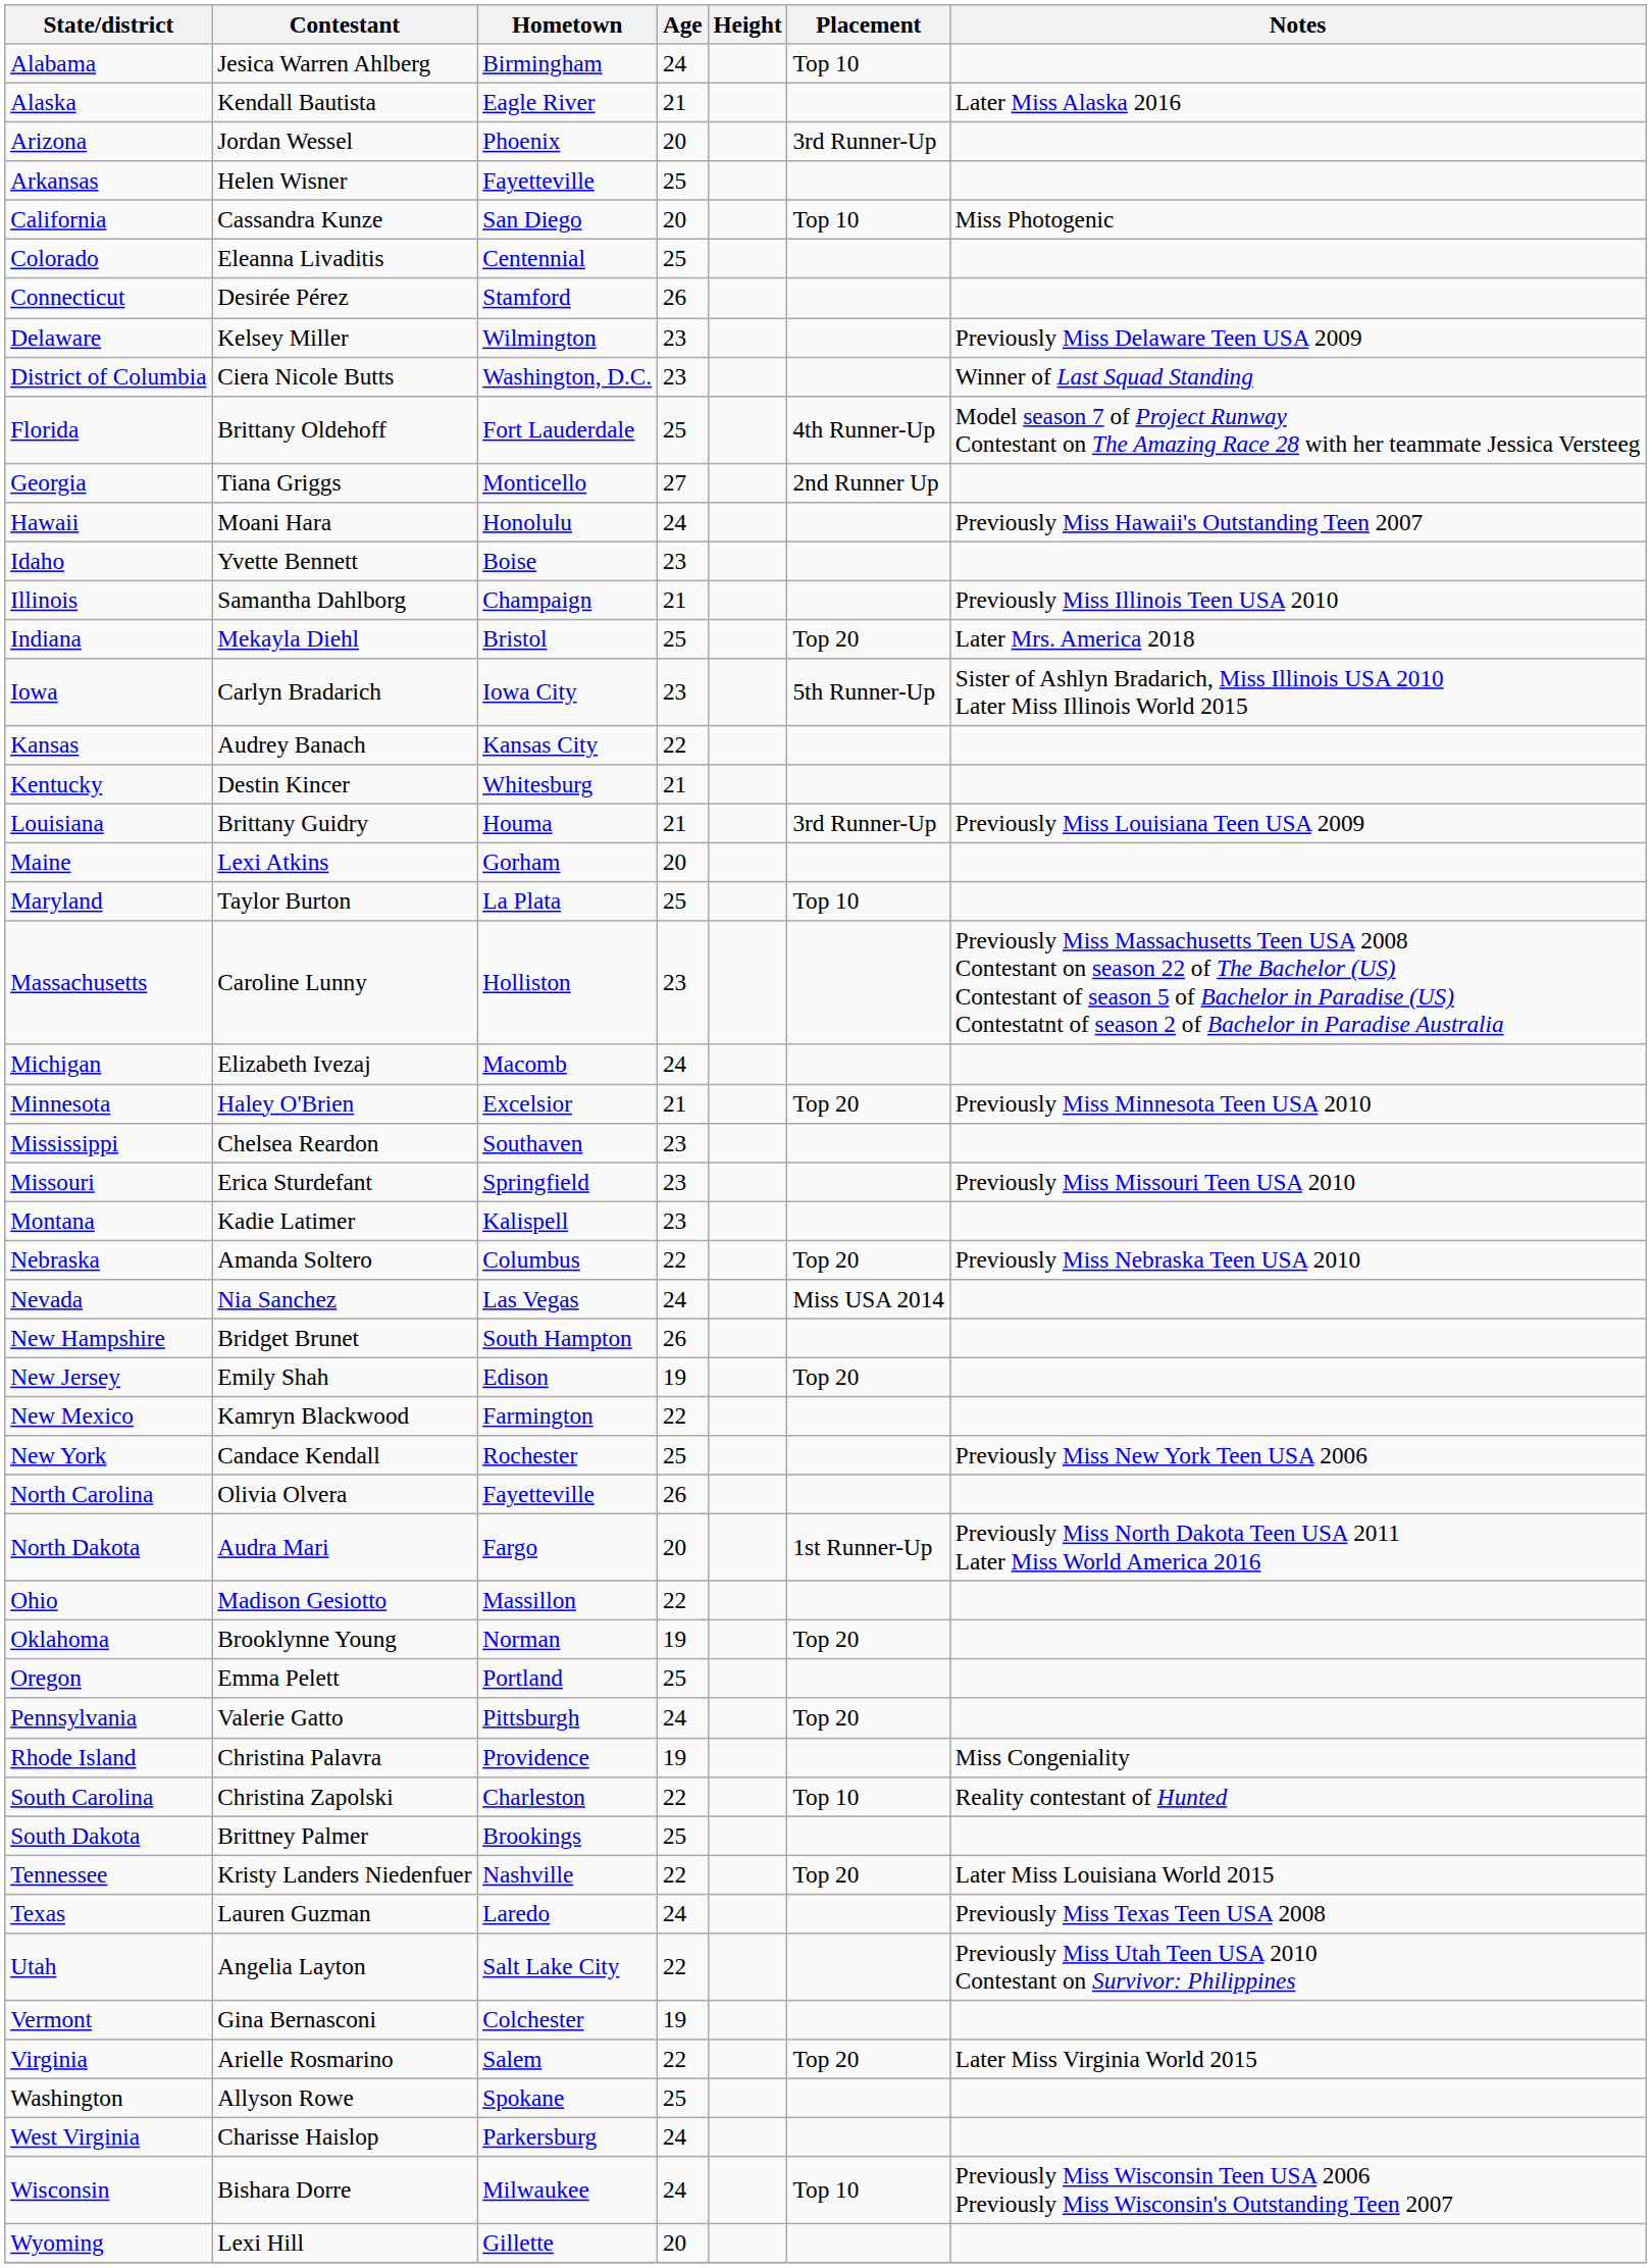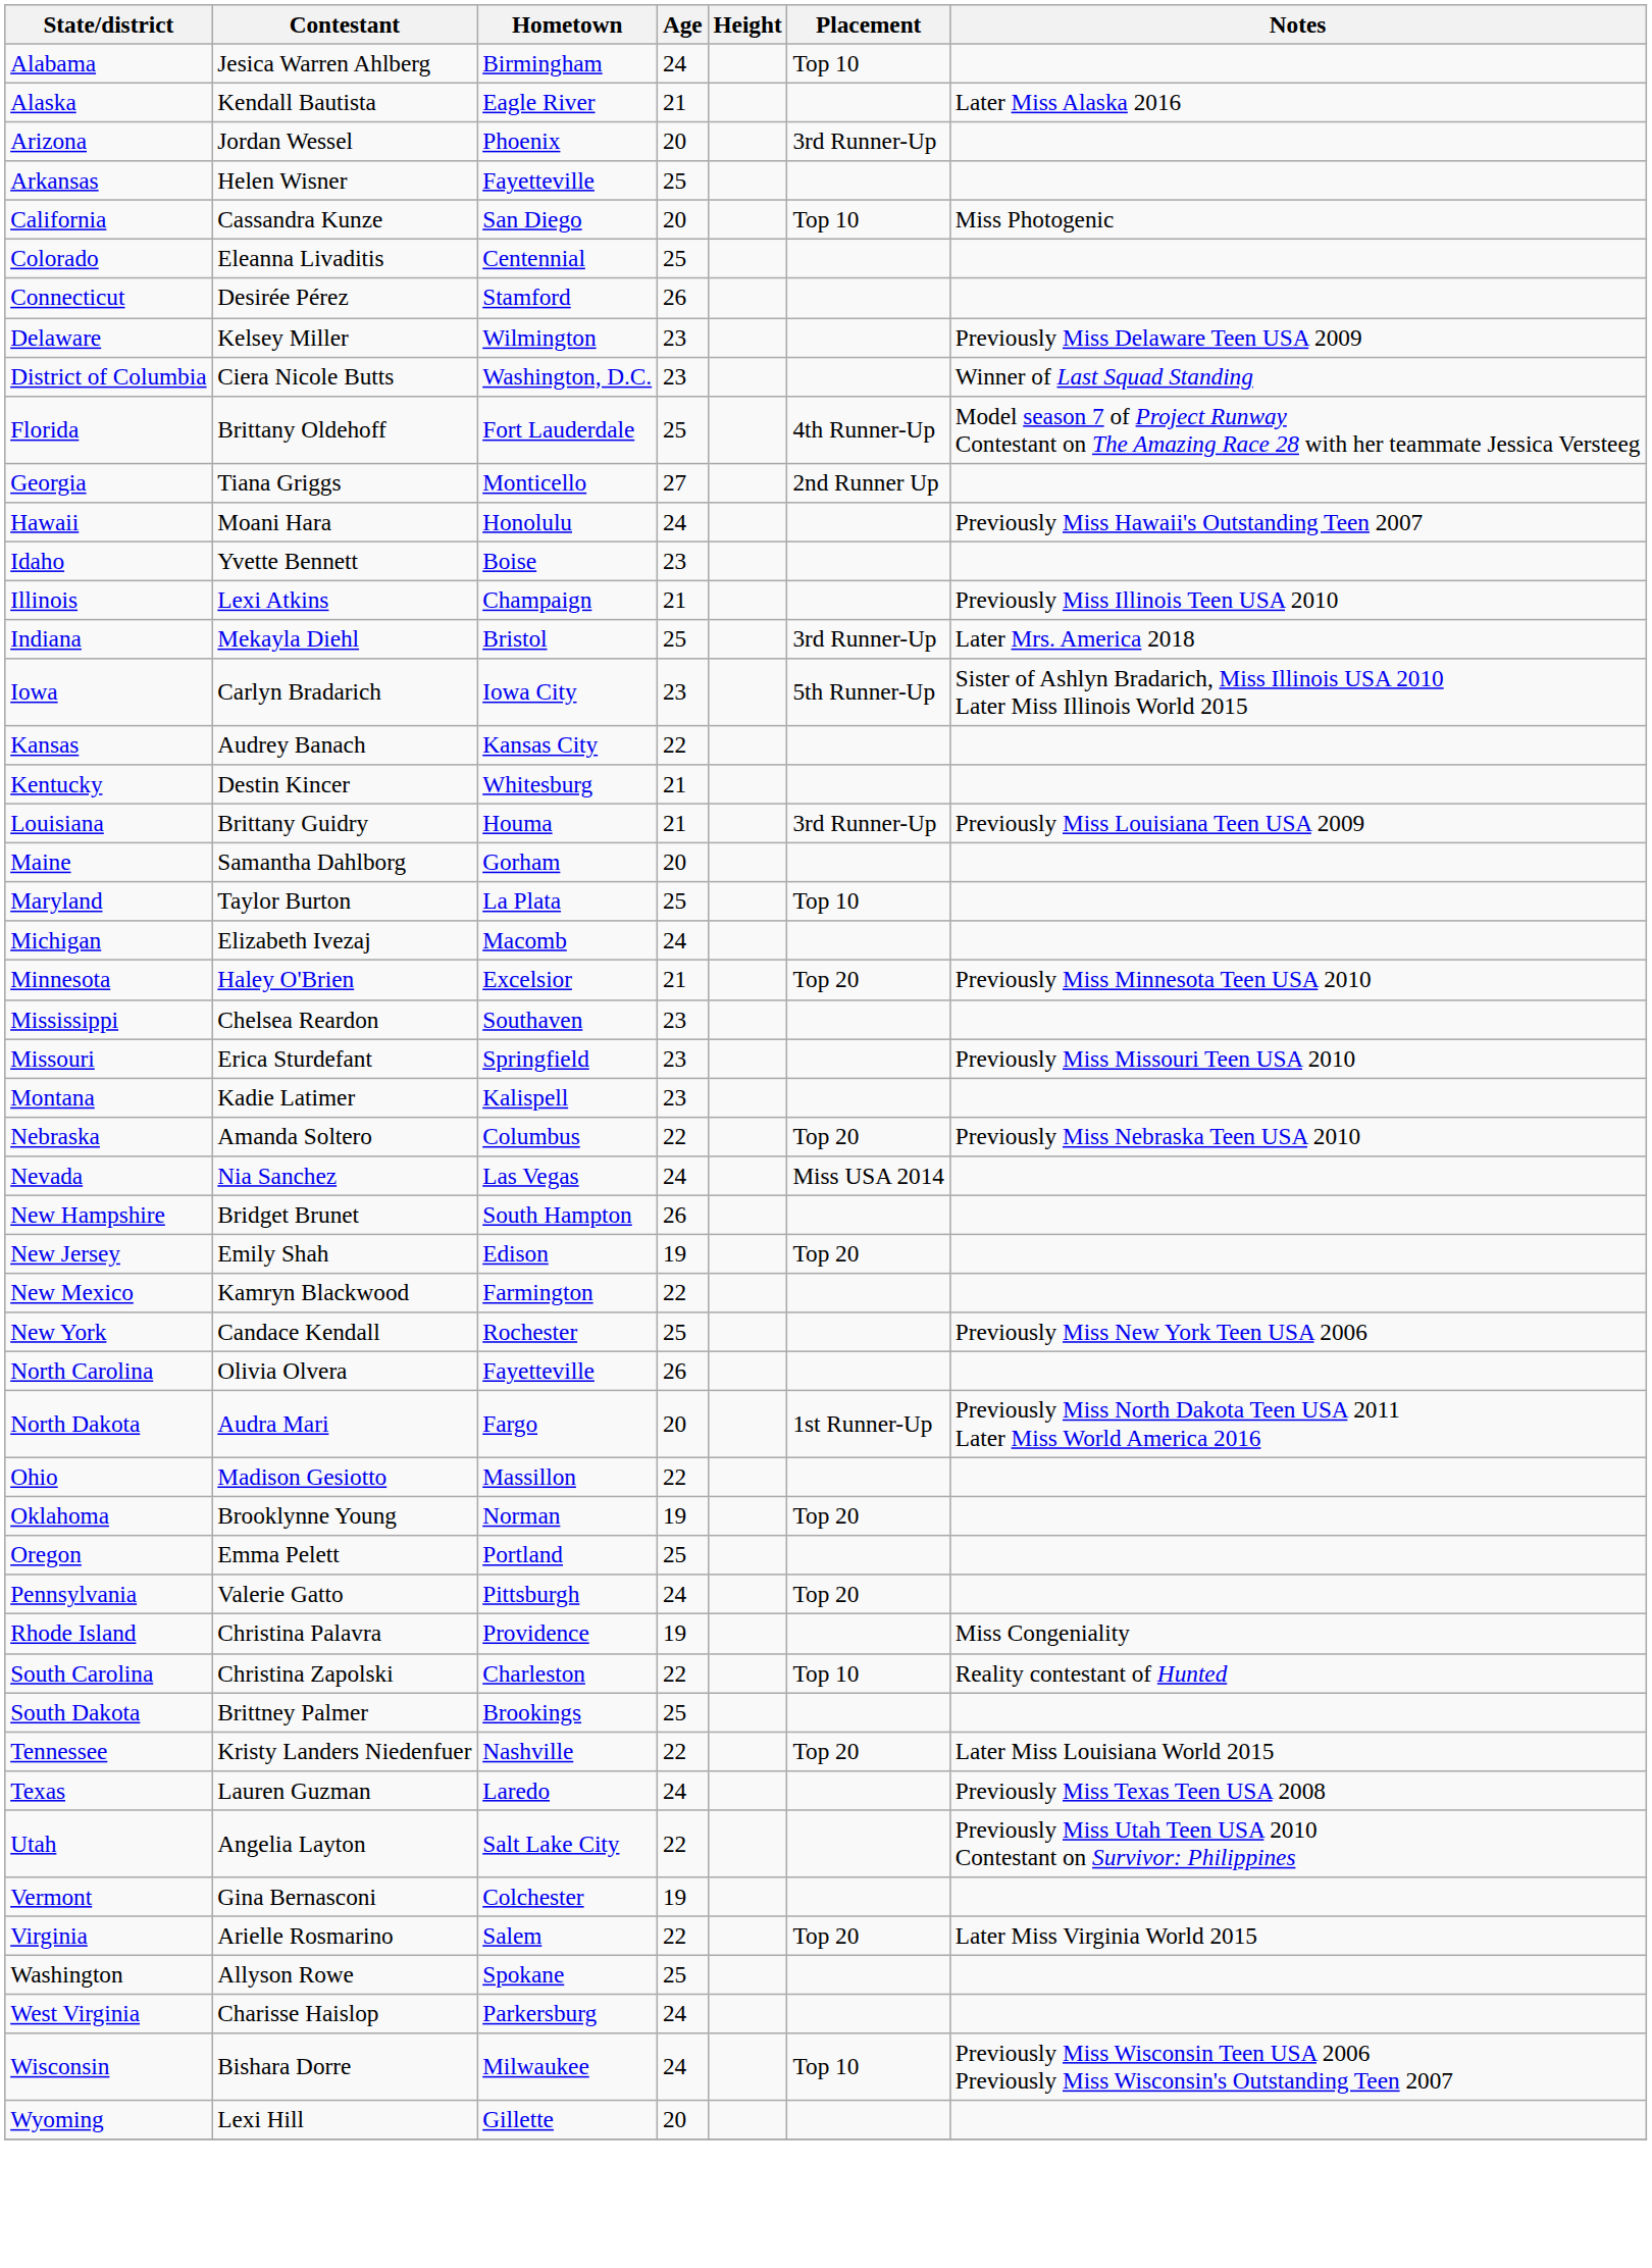Illinois | Contestant: Samantha Dahlborg -> Lexi Atkins
Indiana | Placement: Top 20 -> 3rd Runner-Up
Maine | Contestant: Lexi Atkins -> Samantha Dahlborg
- row: Massachusetts | Caroline Lunny | Holliston | 23 | Previously Miss Massachusetts Teen USA 2008 Contestant on season 22 of The Bachelor (US) Contestant of season 5 of Bachelor in Paradise (US) Contestatnt of season 2 of Bachelor in Paradise Australia
